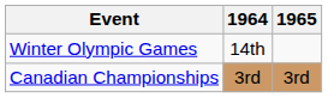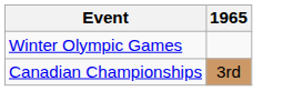- column: 1964 | 14th | 3rd
